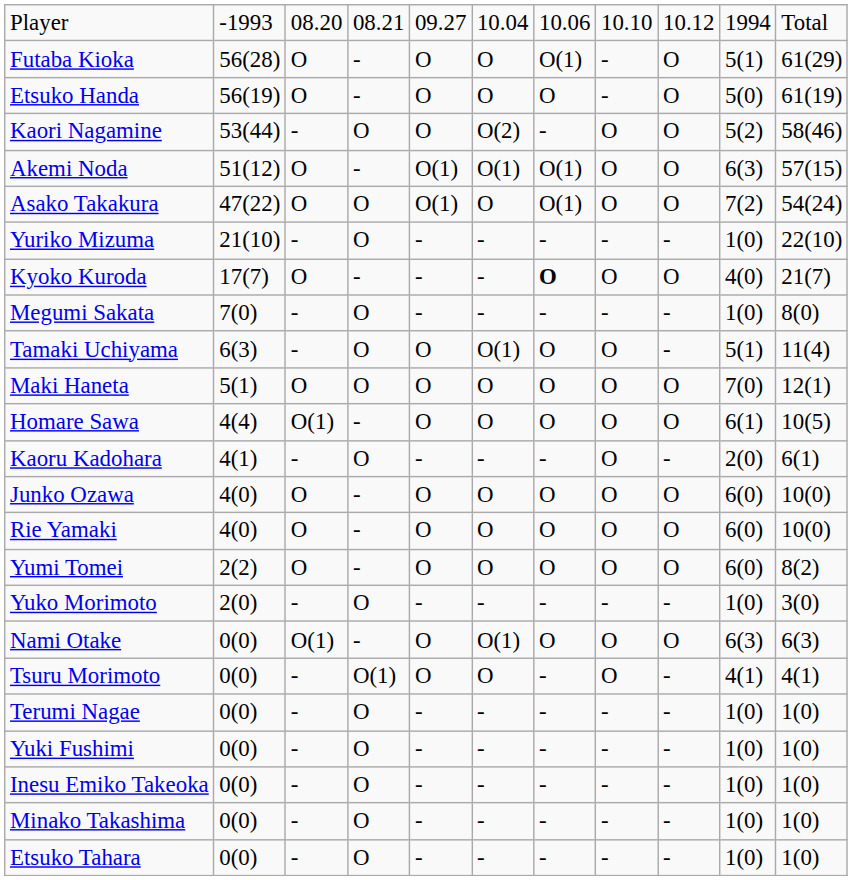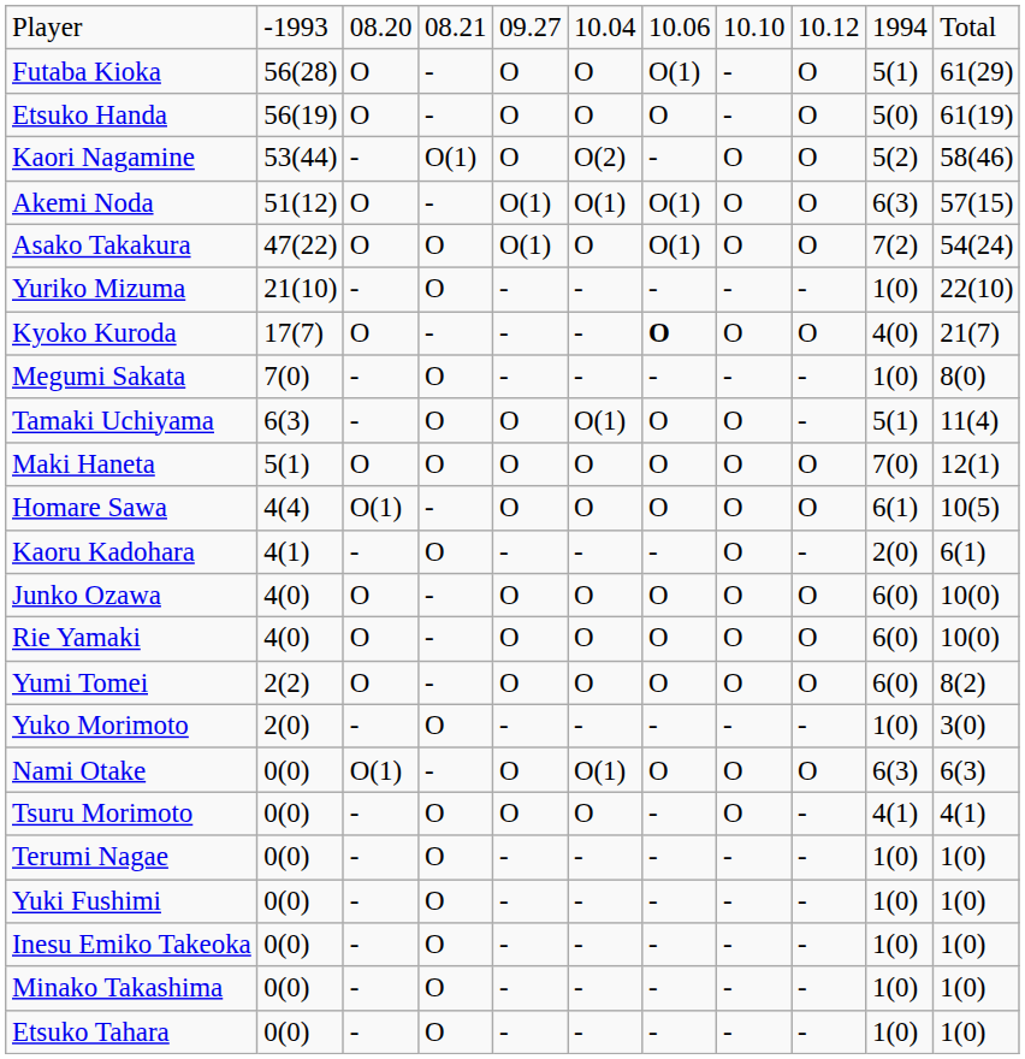Kaori Nagamine | column 4: O -> O(1)
Tsuru Morimoto | column 4: O(1) -> O
